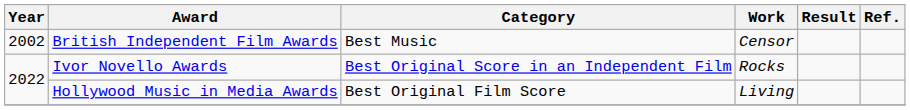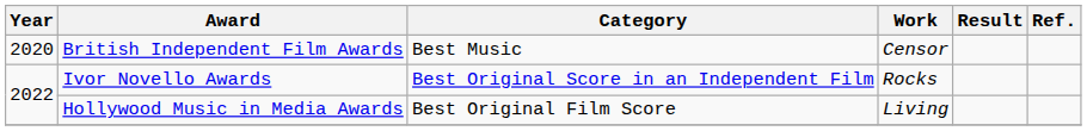British Independent Film Awards | Year: 2002 -> 2020
